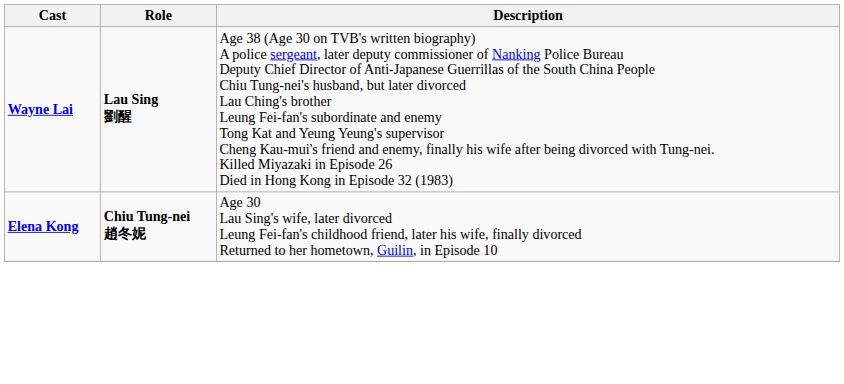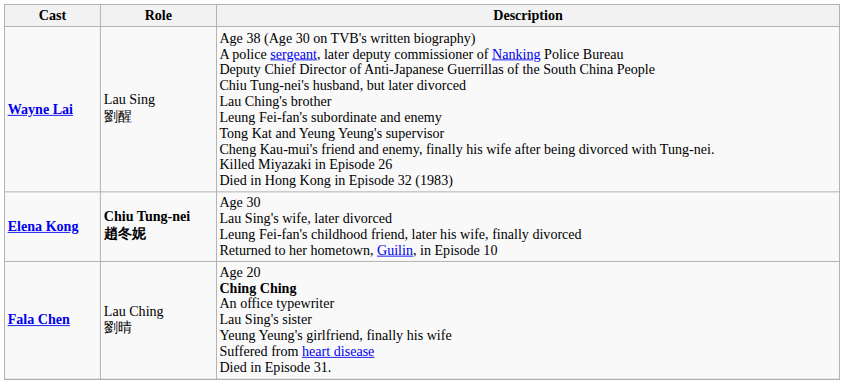Wayne Lai | Role: bold -> normal
+ row: Fala Chen | Lau Ching 劉晴 | Age 20 Ching Ching An office typewriter Lau Sing's sister Yeung Yeung's girlfriend, finally his wife Suffered from heart disease Died in Episode 31.
